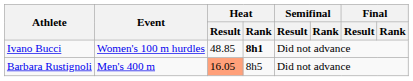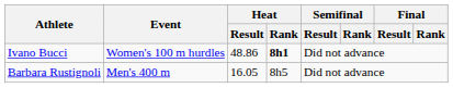Ivano Bucci | Heat / Result: 48.85 -> 48.86
Barbara Rustignoli | Heat / Result: lightsalmon background -> no background
